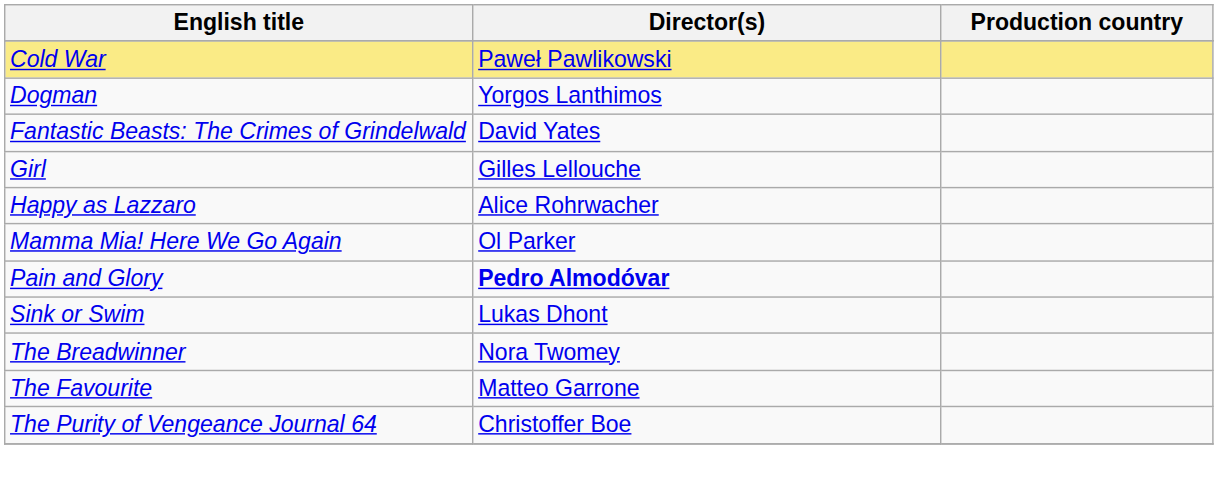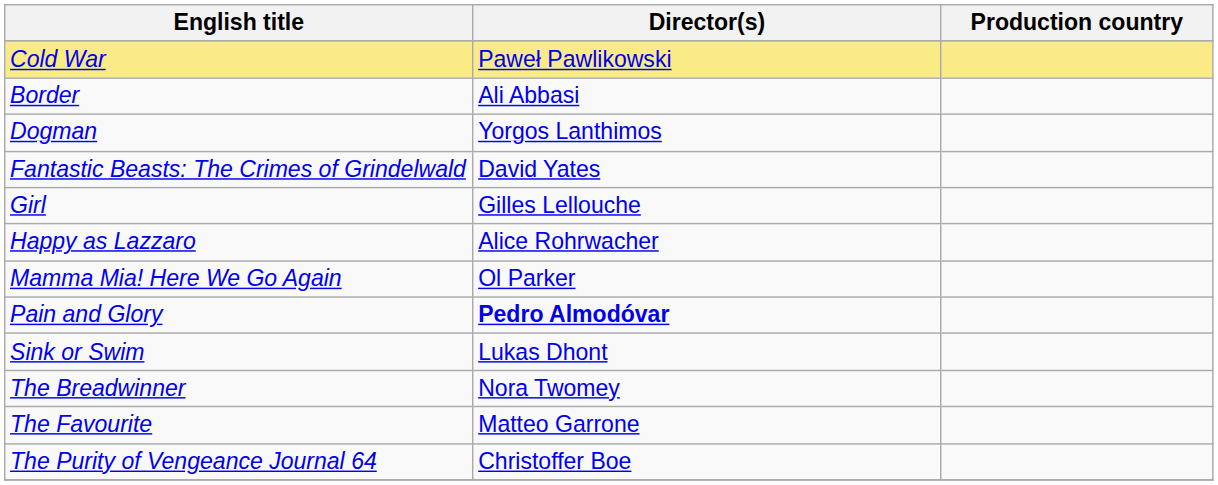+ row: Border | Ali Abbasi
